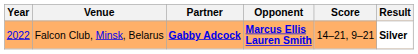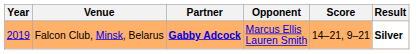Falcon Club, Minsk, Belarus | Year: 2022 -> 2019
Falcon Club, Minsk, Belarus | Opponent: bold -> normal
